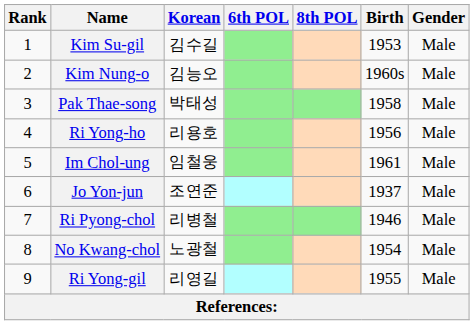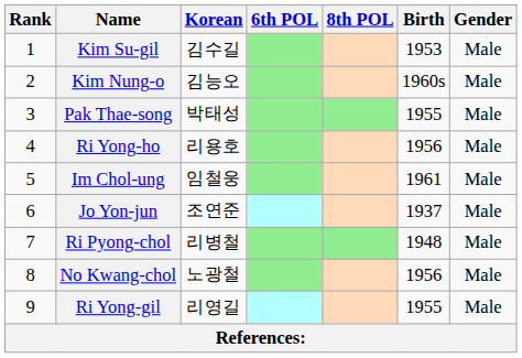Pak Thae-song | Birth: 1958 -> 1955
Ri Pyong-chol | Birth: 1946 -> 1948
No Kwang-chol | Birth: 1954 -> 1956
